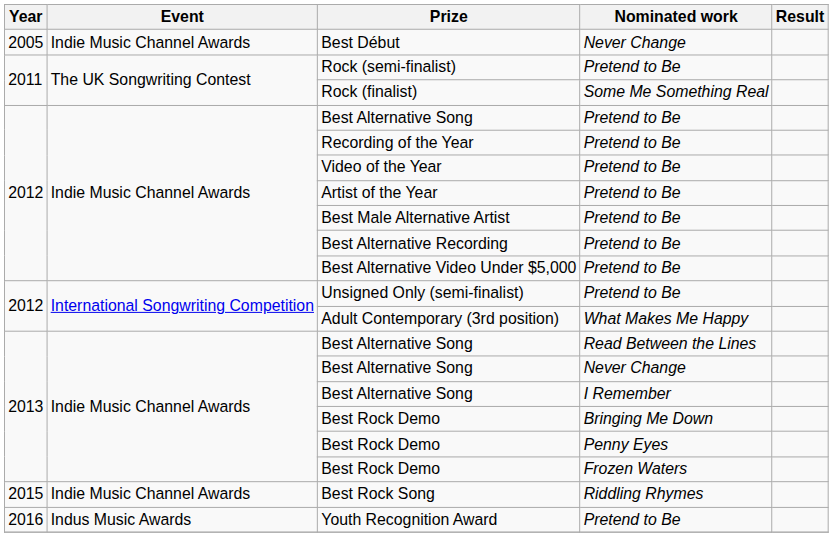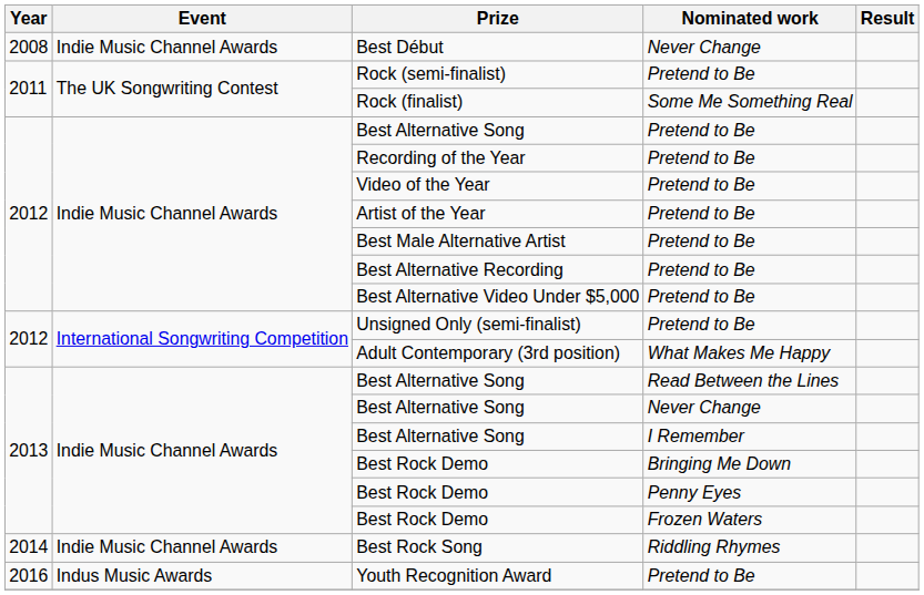Best Début | Year: 2005 -> 2008
Best Rock Song | Year: 2015 -> 2014
